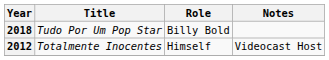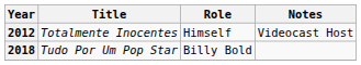rows swapped: 2012 <-> 2018
